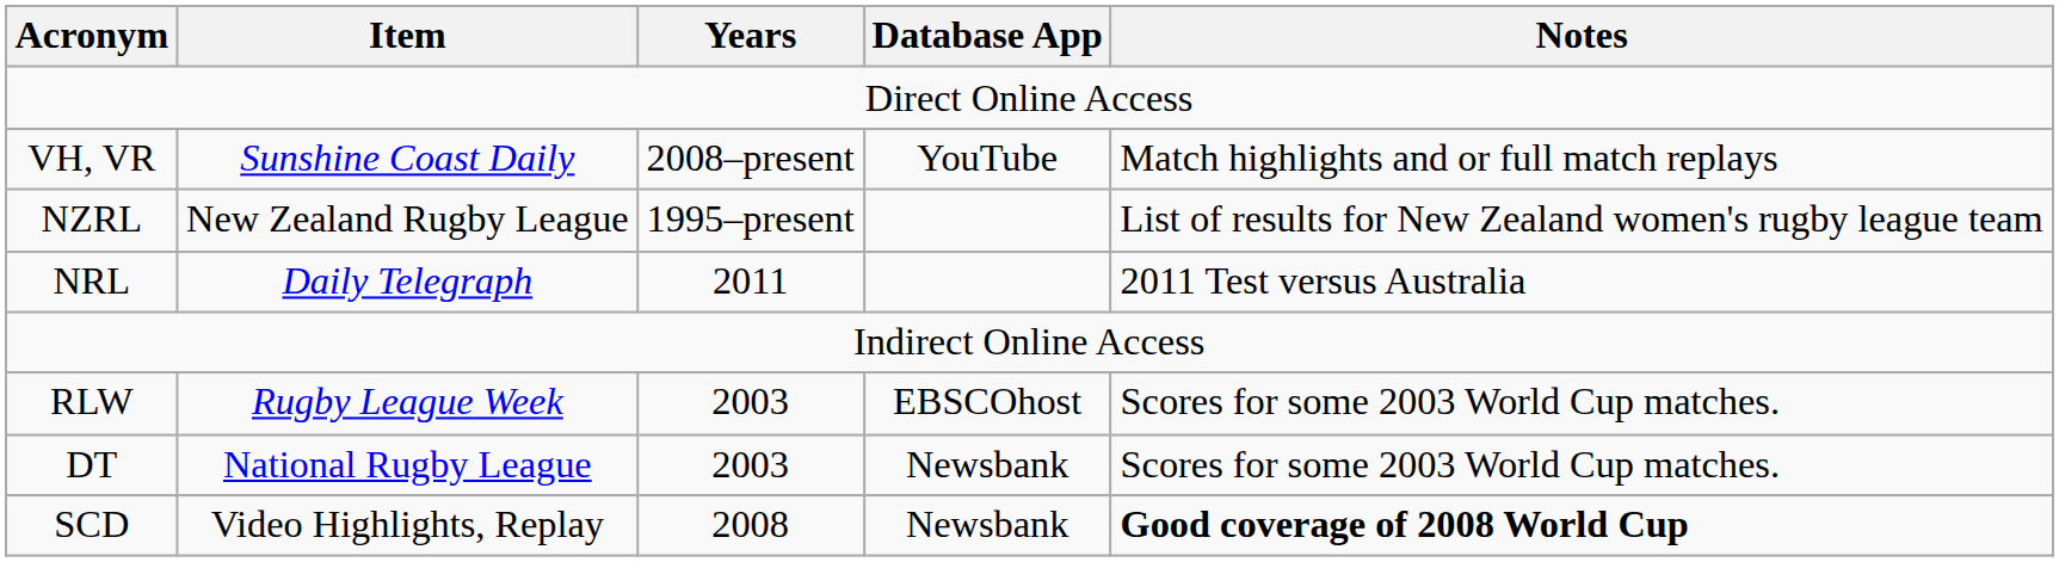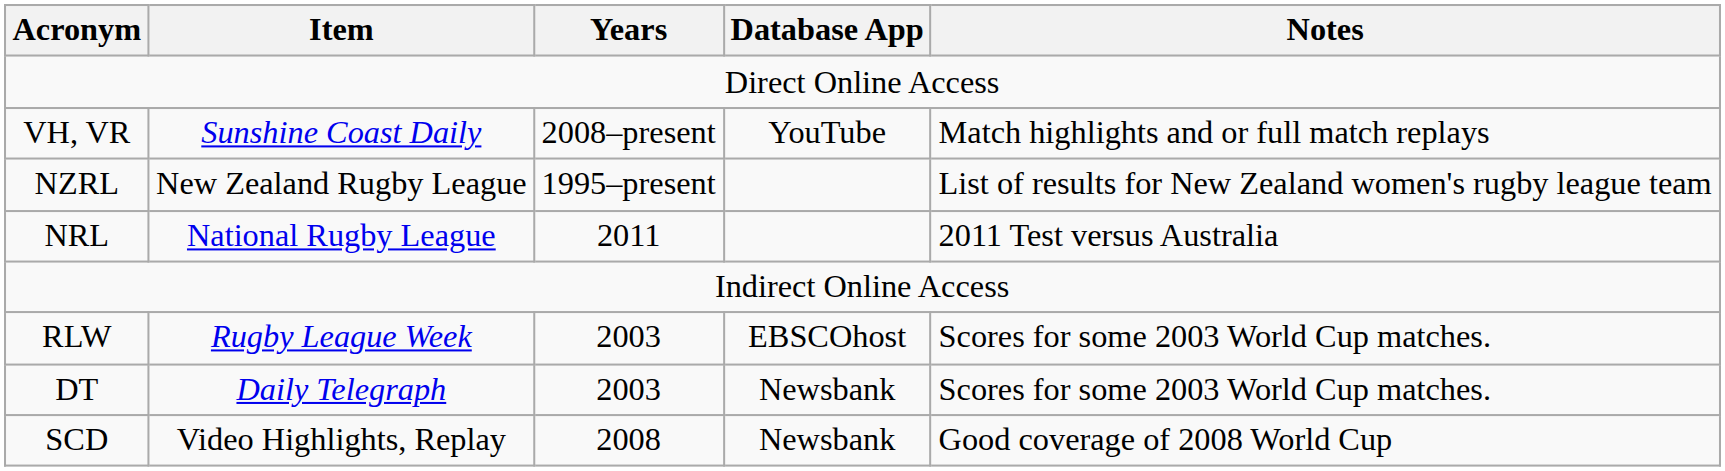NRL | Item: Daily Telegraph -> National Rugby League
DT | Item: National Rugby League -> Daily Telegraph
SCD | Notes: bold -> normal
